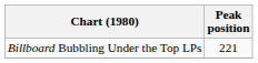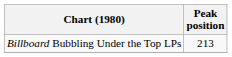Billboard Bubbling Under the Top LPs | Peak position: 221 -> 213
